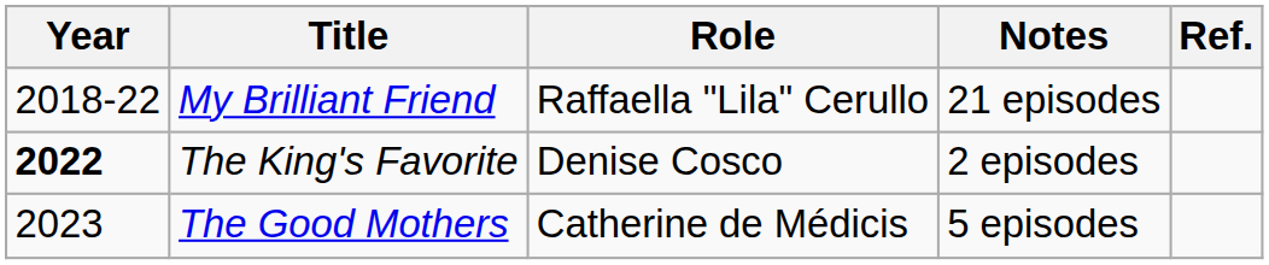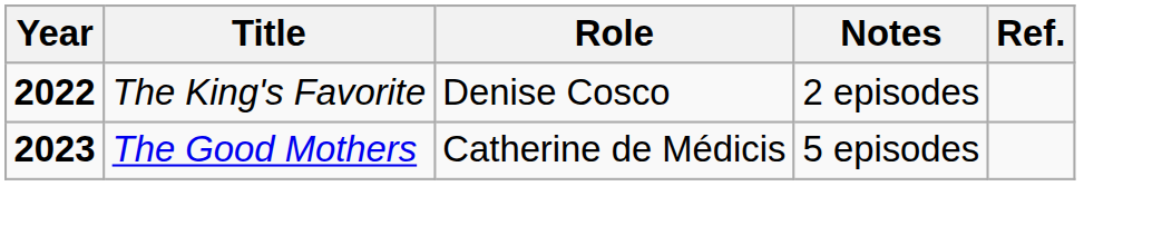- row: 2018-22 | My Brilliant Friend | Raffaella "Lila" Cerullo | 21 episodes
The Good Mothers | Year: normal -> bold
